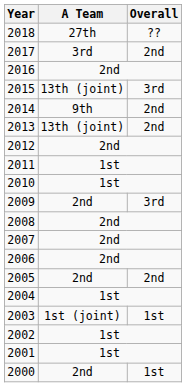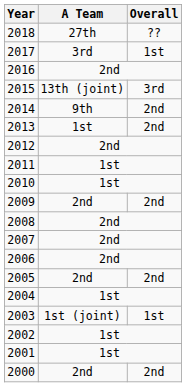2017 | Overall: 2nd -> 1st
2013 | A Team: 13th (joint) -> 1st
2009 | Overall: 3rd -> 2nd
2000 | Overall: 1st -> 2nd
